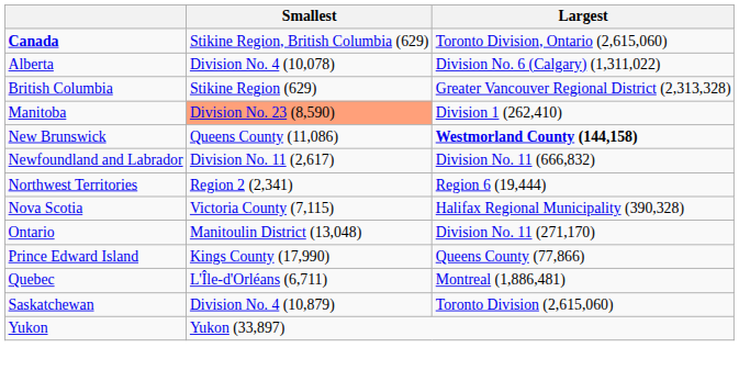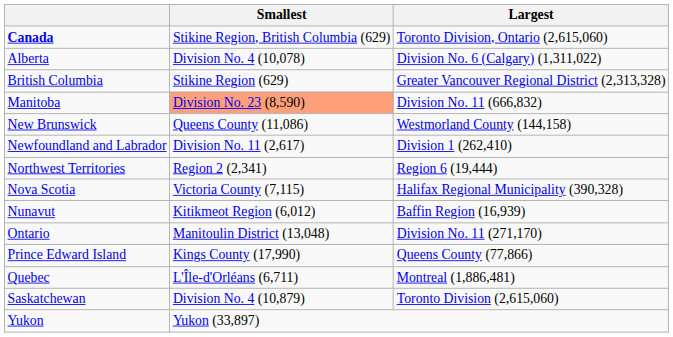Manitoba | Largest: Division 1 (262,410) -> Division No. 11 (666,832)
New Brunswick | Largest: bold -> normal
Newfoundland and Labrador | Largest: Division No. 11 (666,832) -> Division 1 (262,410)
+ row: Nunavut | Kitikmeot Region (6,012) | Baffin Region (16,939)
